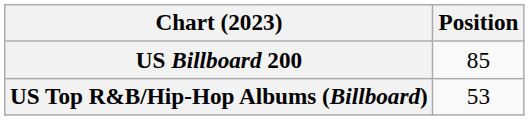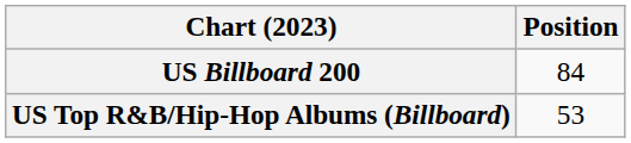US Billboard 200 | Position: 85 -> 84
